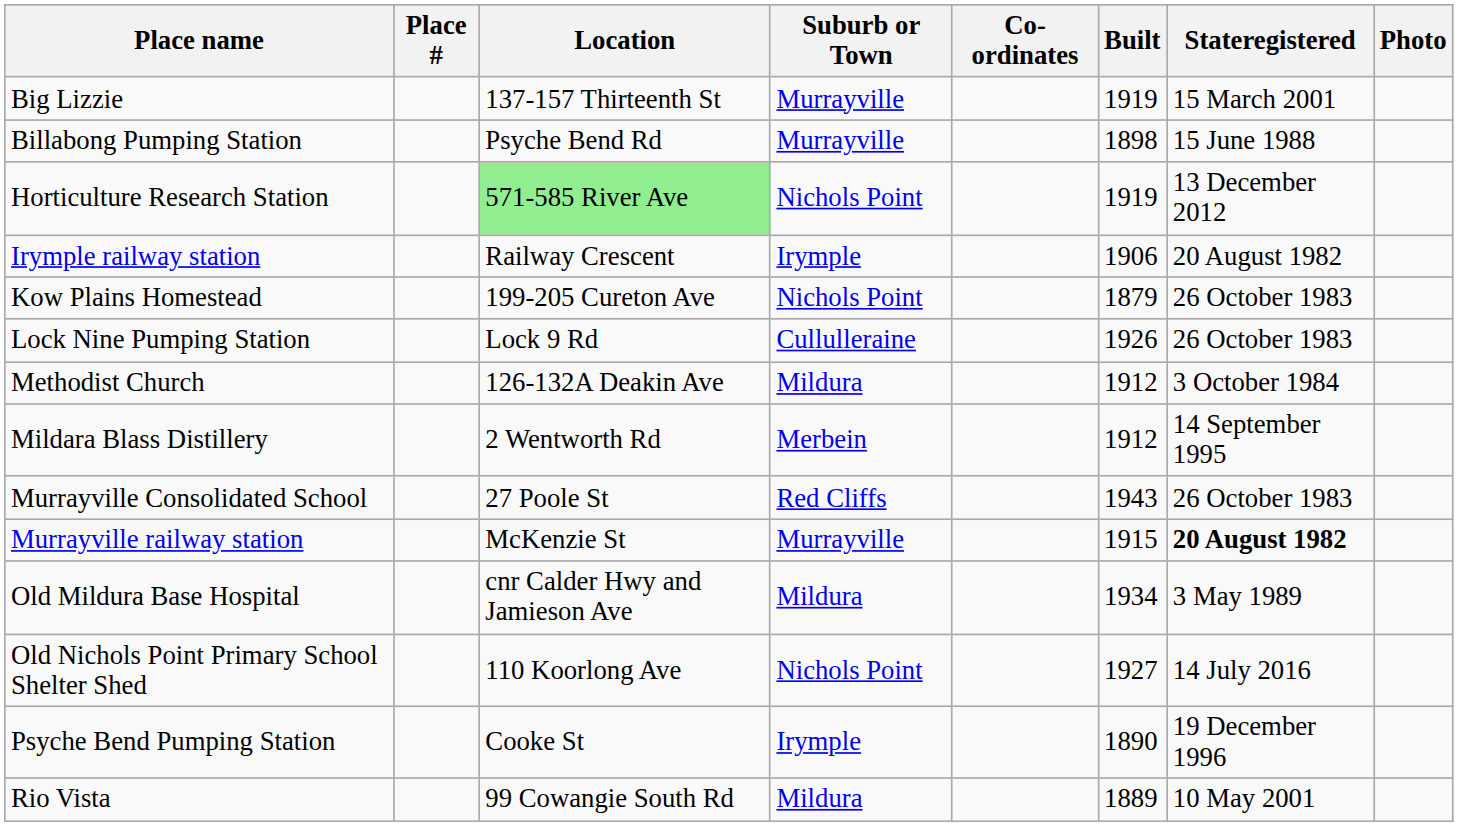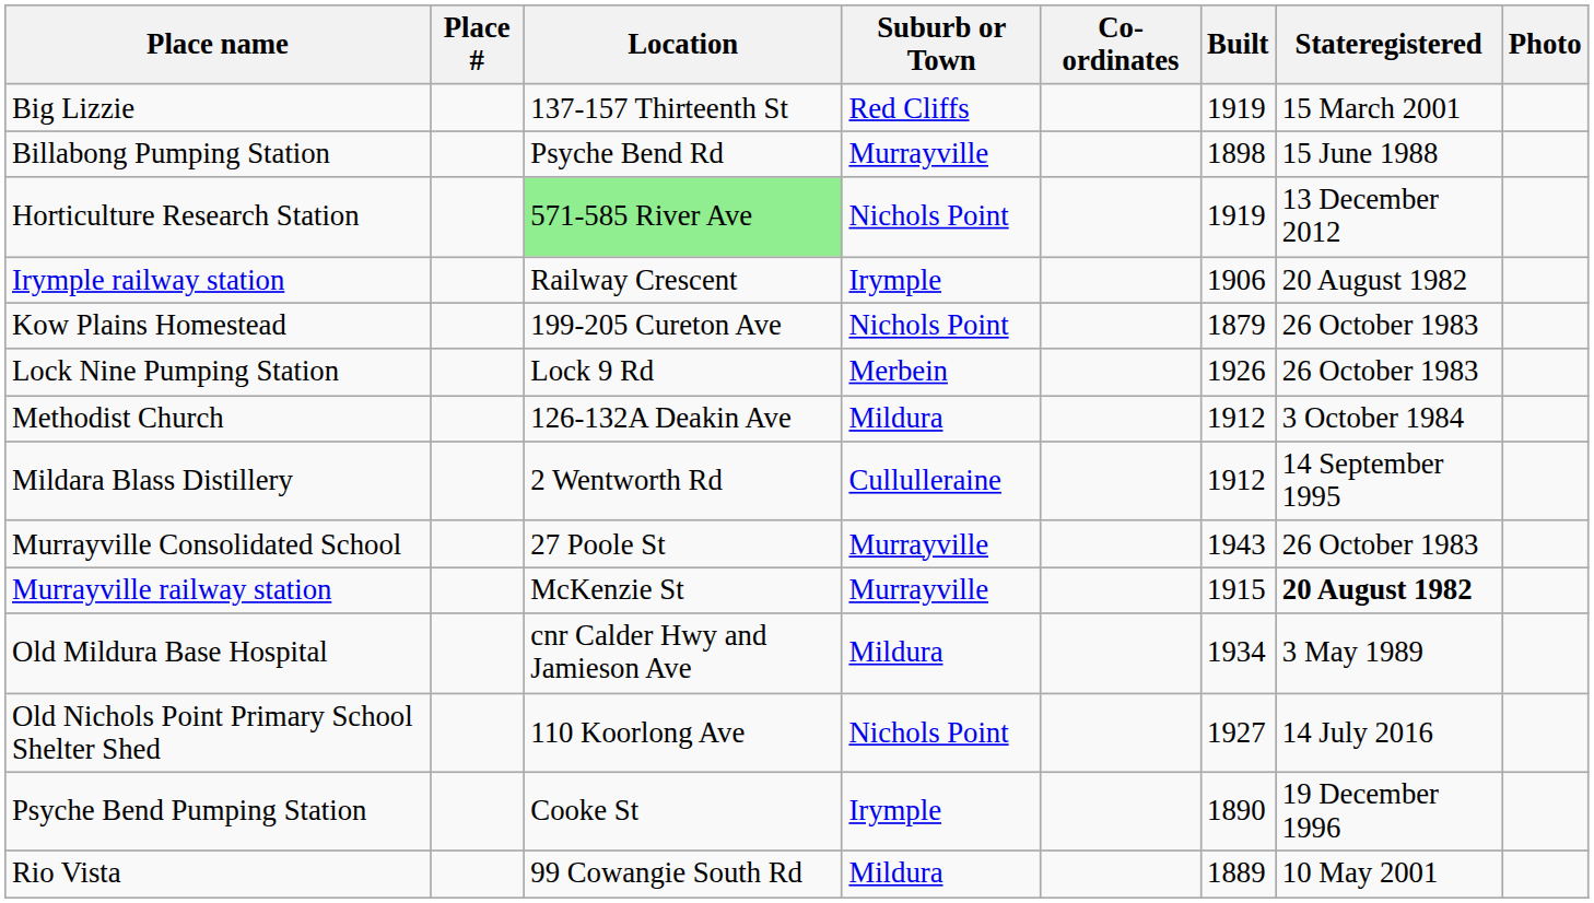Big Lizzie | Suburb or Town: Murrayville -> Red Cliffs
Lock Nine Pumping Station | Suburb or Town: Cullulleraine -> Merbein
Mildara Blass Distillery | Suburb or Town: Merbein -> Cullulleraine
Murrayville Consolidated School | Suburb or Town: Red Cliffs -> Murrayville
